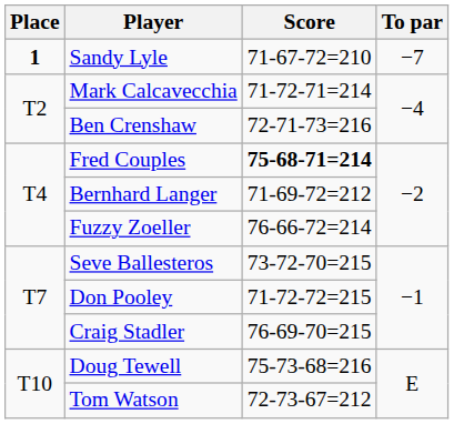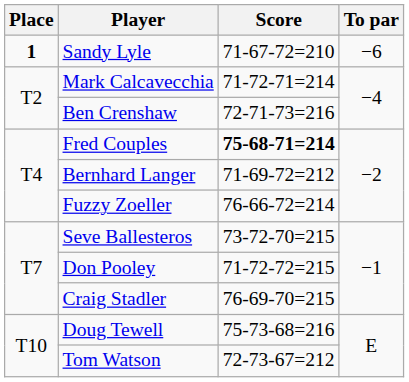Sandy Lyle | To par: −7 -> −6
